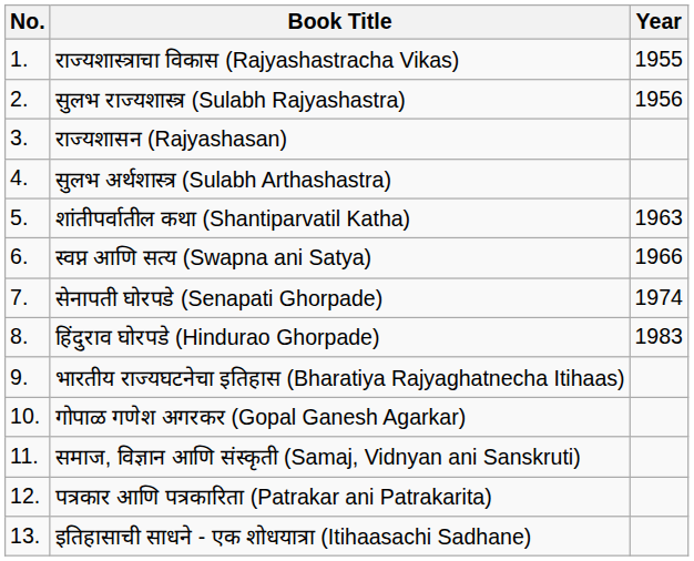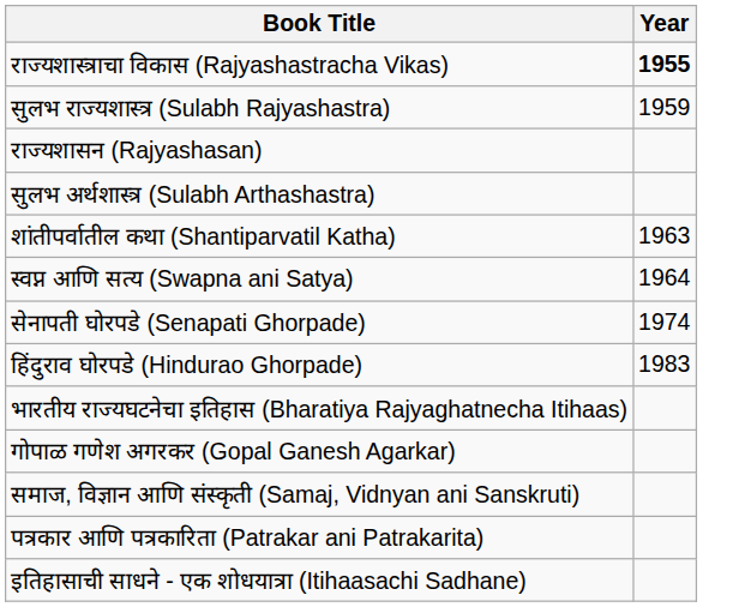- column: No. | 1. | 2. | 3. | 4. | 5. | 6. | 7. | 8. | 9. | 10. | 11. | 12. | 13.
राज्यशास्त्राचा विकास (Rajyashastracha Vikas) | Year: normal -> bold
सुलभ राज्यशास्त्र (Sulabh Rajyashastra) | Year: 1956 -> 1959
स्वप्न आणि सत्य (Swapna ani Satya) | Year: 1966 -> 1964
